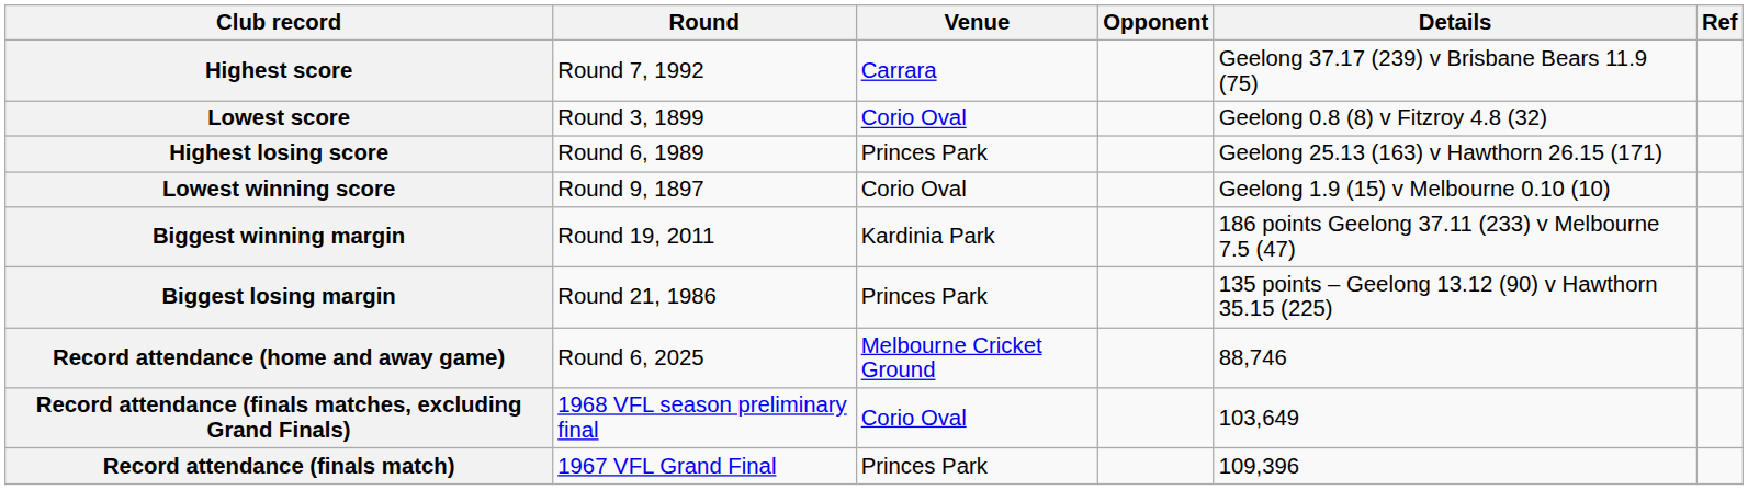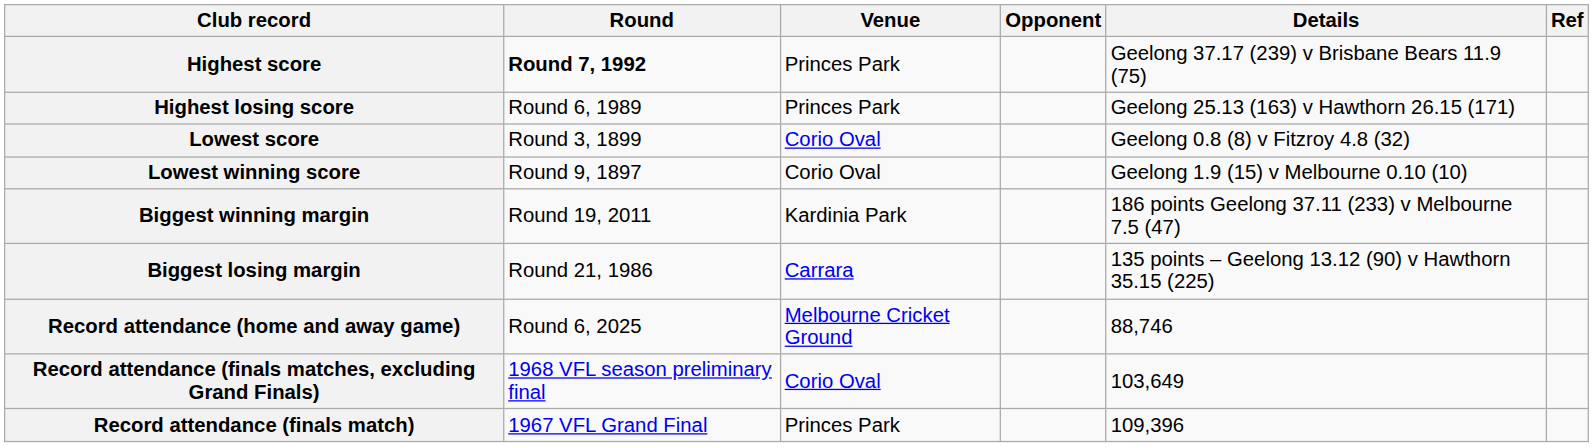Highest score | Round: normal -> bold
Highest score | Venue: Carrara -> Princes Park
rows swapped: Lowest score <-> Highest losing score
Biggest losing margin | Venue: Princes Park -> Carrara
